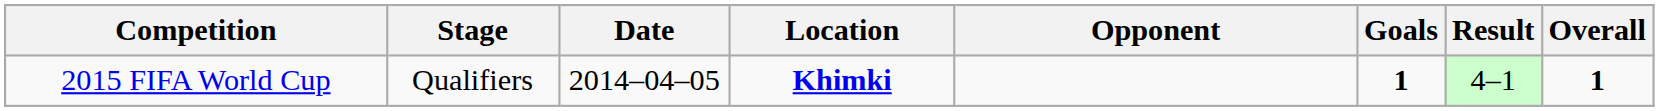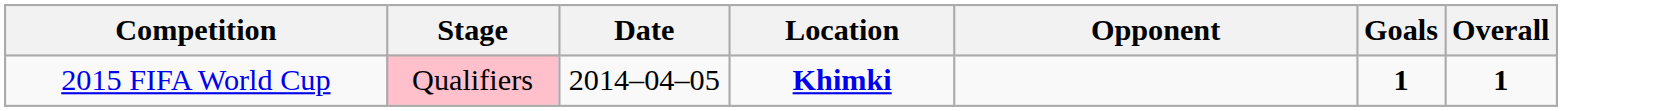- column: Result | 4–1
2015 FIFA World Cup | Stage: no background -> pink background
